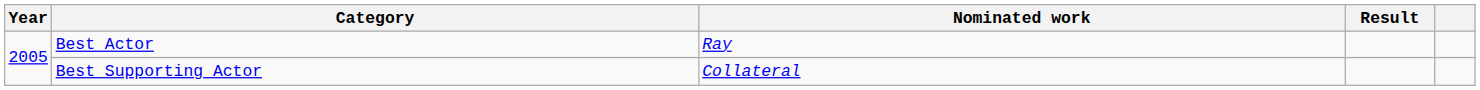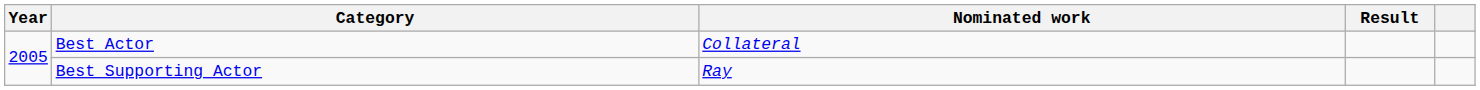Best Actor | Nominated work: Ray -> Collateral
Best Supporting Actor | Nominated work: Collateral -> Ray
